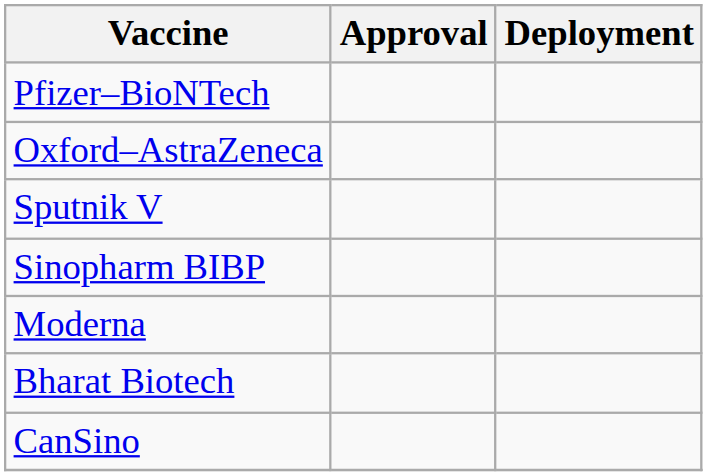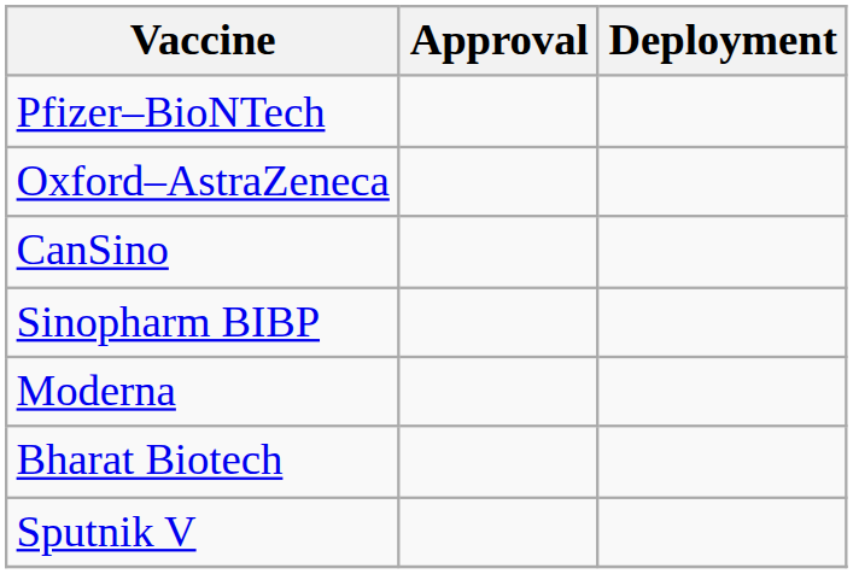rows swapped: Sputnik V <-> CanSino
